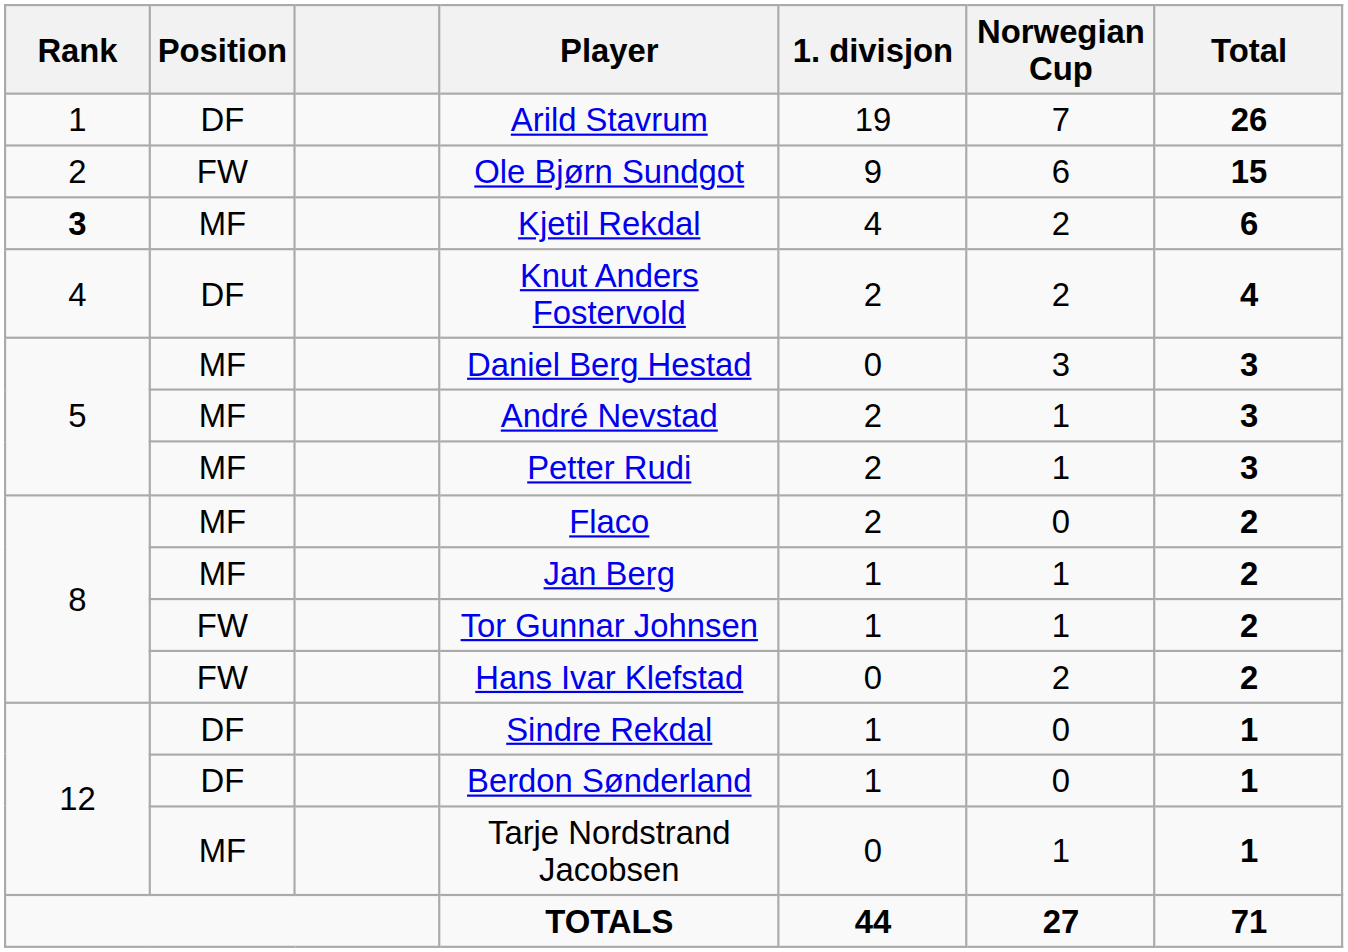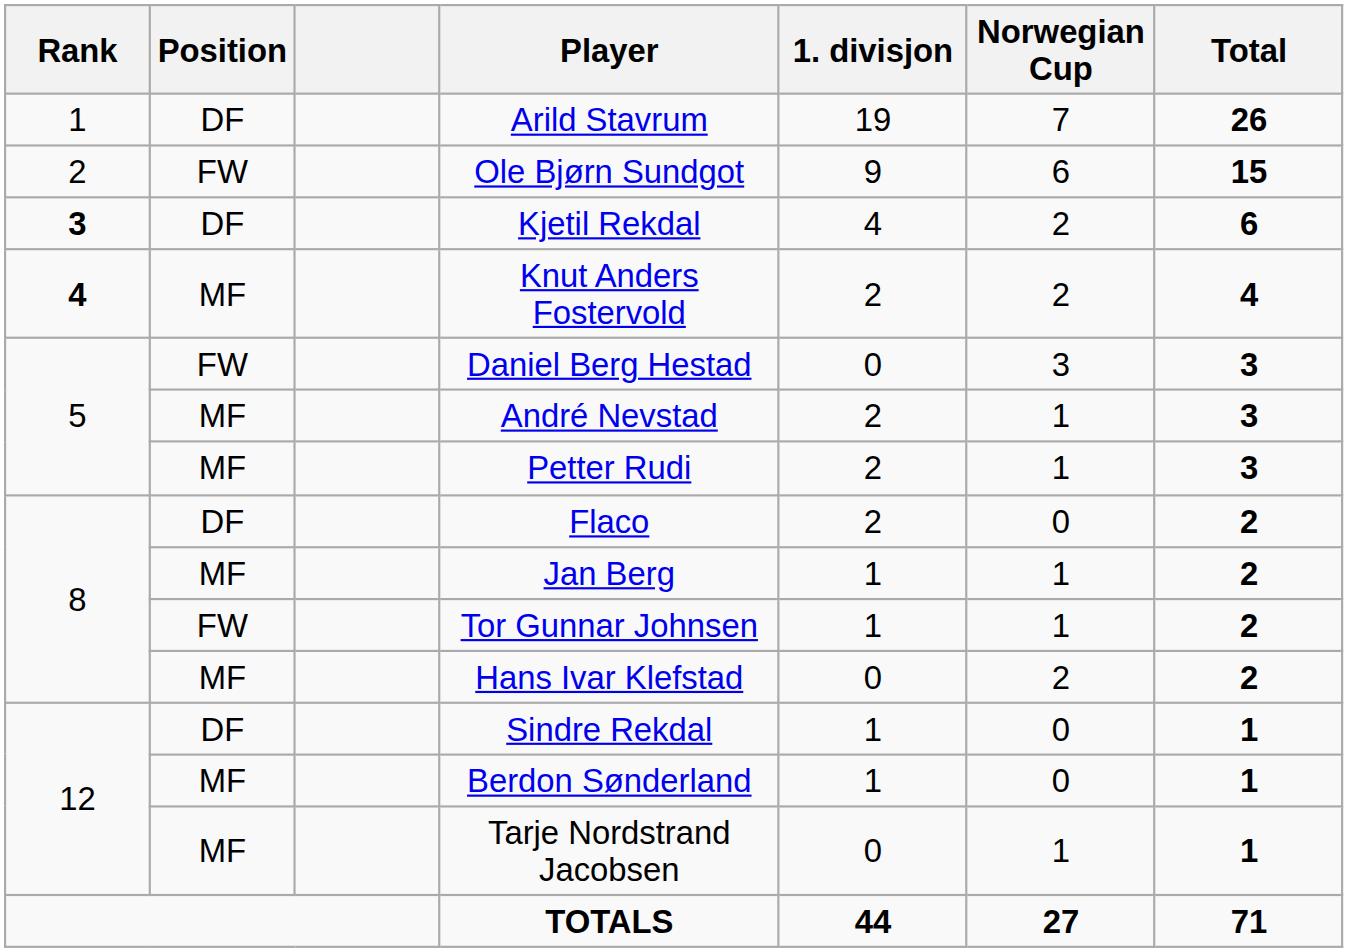Kjetil Rekdal | Position: MF -> DF
Knut Anders Fostervold | Rank: normal -> bold
Knut Anders Fostervold | Position: DF -> MF
Daniel Berg Hestad | Position: MF -> FW
Flaco | Position: MF -> DF
Hans Ivar Klefstad | Position: FW -> MF
Berdon Sønderland | Position: DF -> MF
